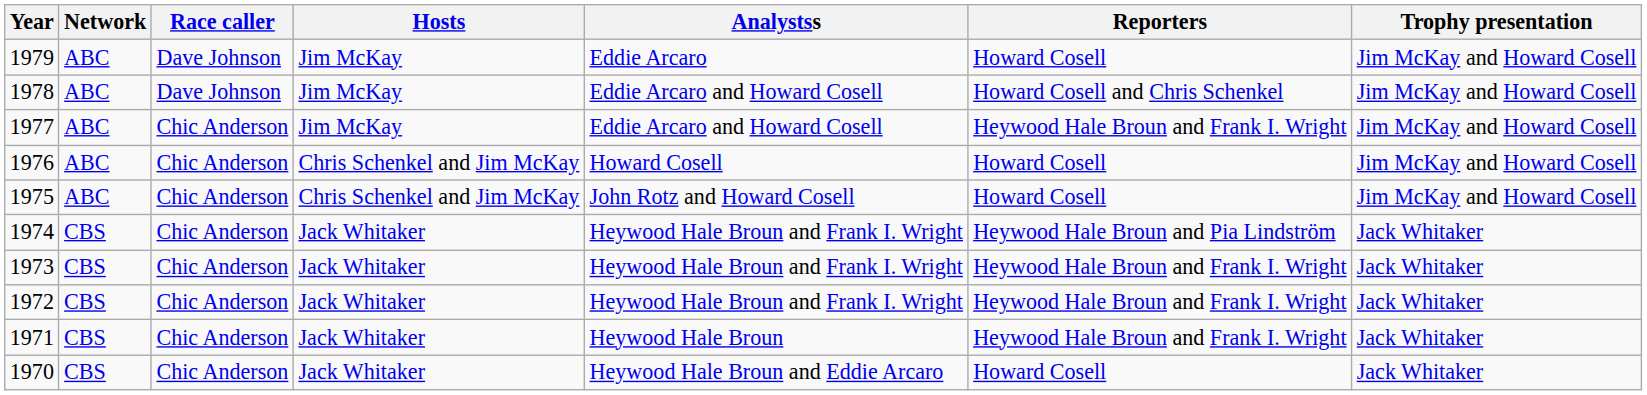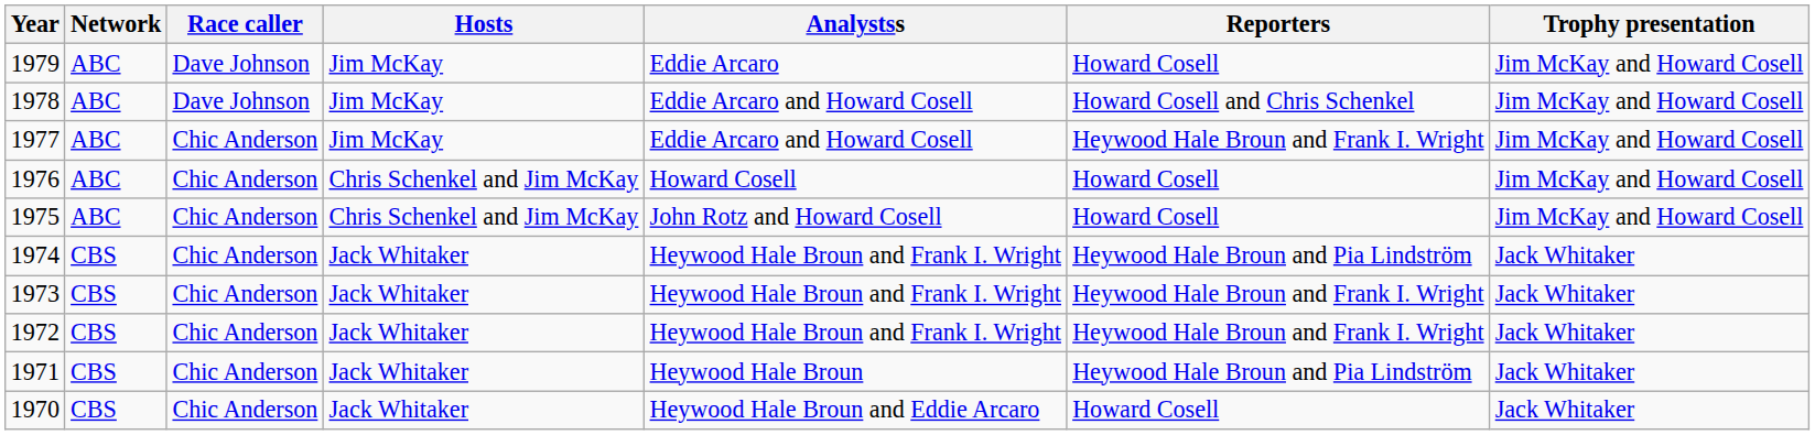1971 | Reporters: Heywood Hale Broun and Frank I. Wright -> Heywood Hale Broun and Pia Lindström
